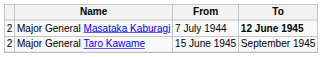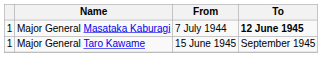Major General Masataka Kaburagi | column 1: 2 -> 1
Major General Taro Kawame | column 1: 2 -> 1
